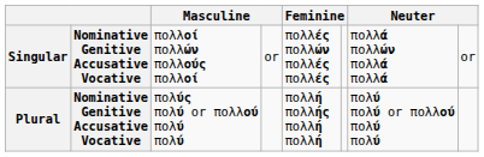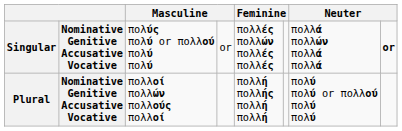Singular | column 3: πολλοί πολλών πολλούς πολλοί -> πολύς πολύ or πολλού πολύ πολύ
Singular | column 8: normal -> bold
Plural | column 3: πολύς πολύ or πολλού πολύ πολύ -> πολλοί πολλών πολλούς πολλοί
